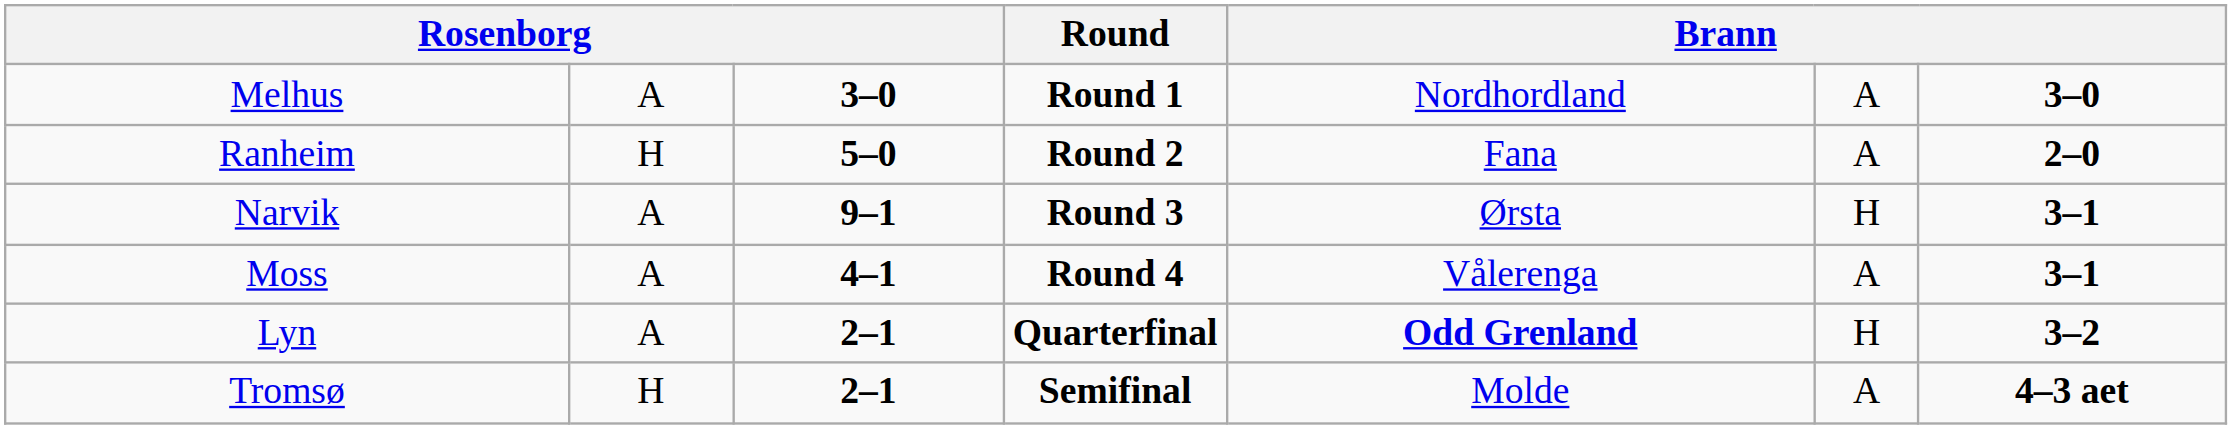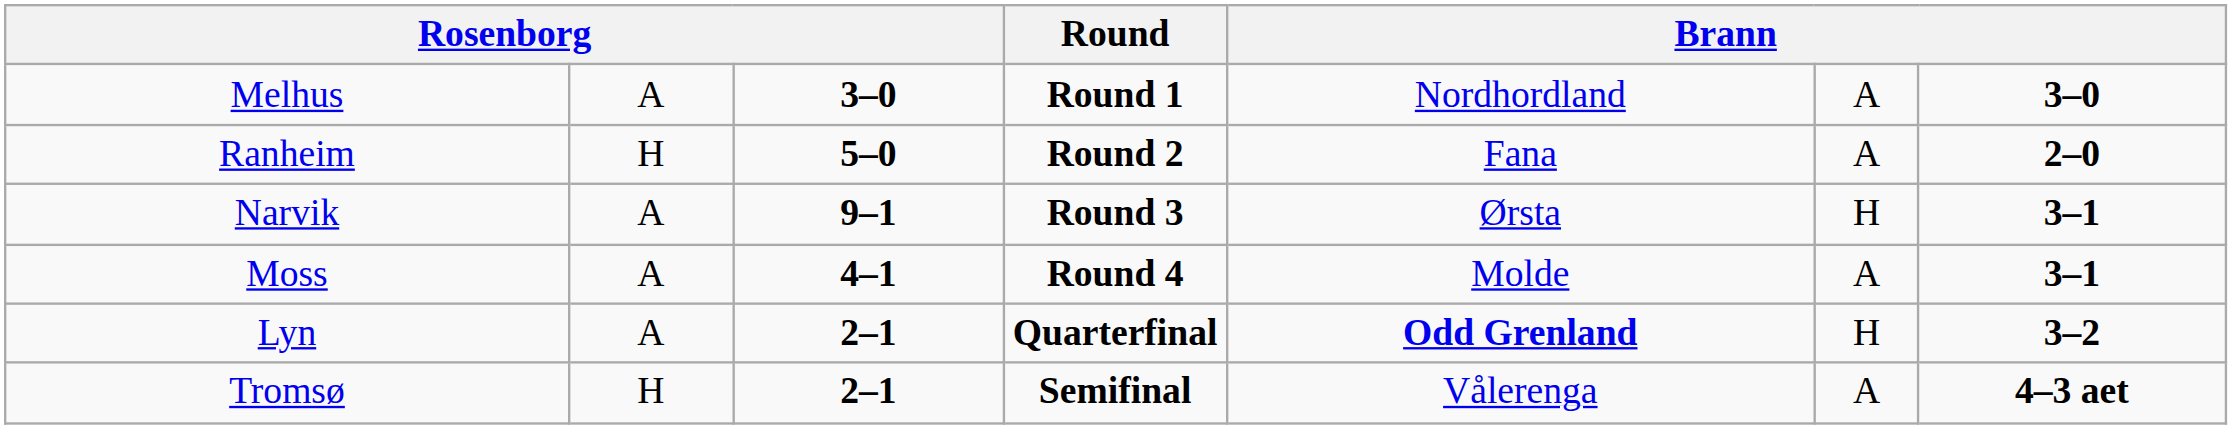Moss | column 5: Vålerenga -> Molde
Tromsø | column 5: Molde -> Vålerenga
